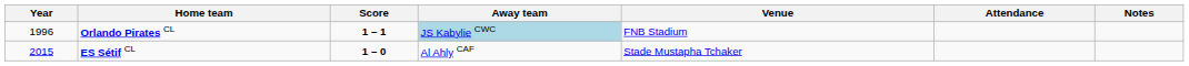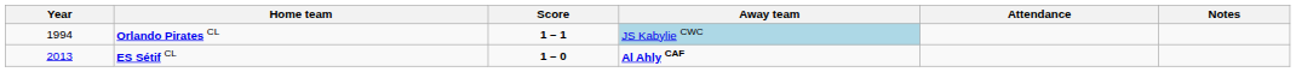- column: Venue | FNB Stadium | Stade Mustapha Tchaker
Orlando Pirates CL | Year: 1996 -> 1994
ES Sétif CL | Year: 2015 -> 2013
ES Sétif CL | Away team: normal -> bold
